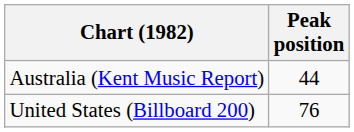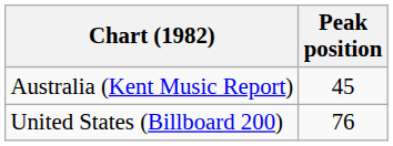Australia (Kent Music Report) | Peak position: 44 -> 45
